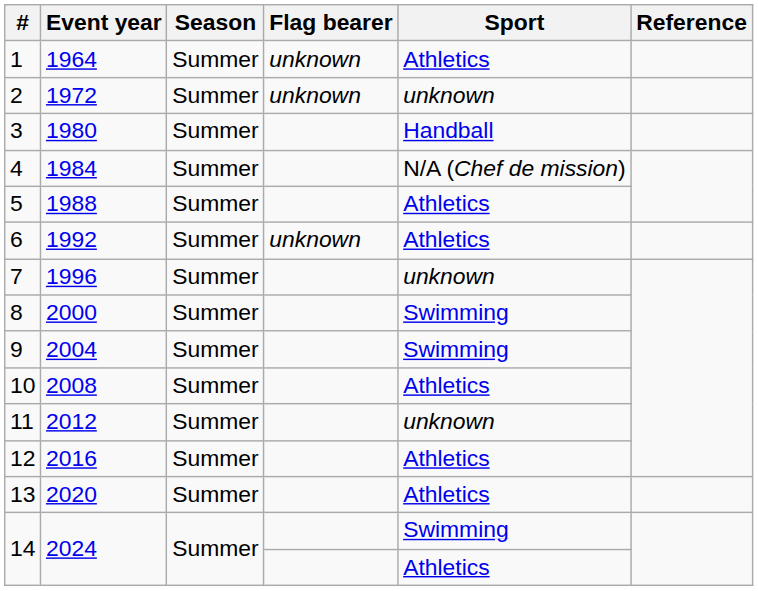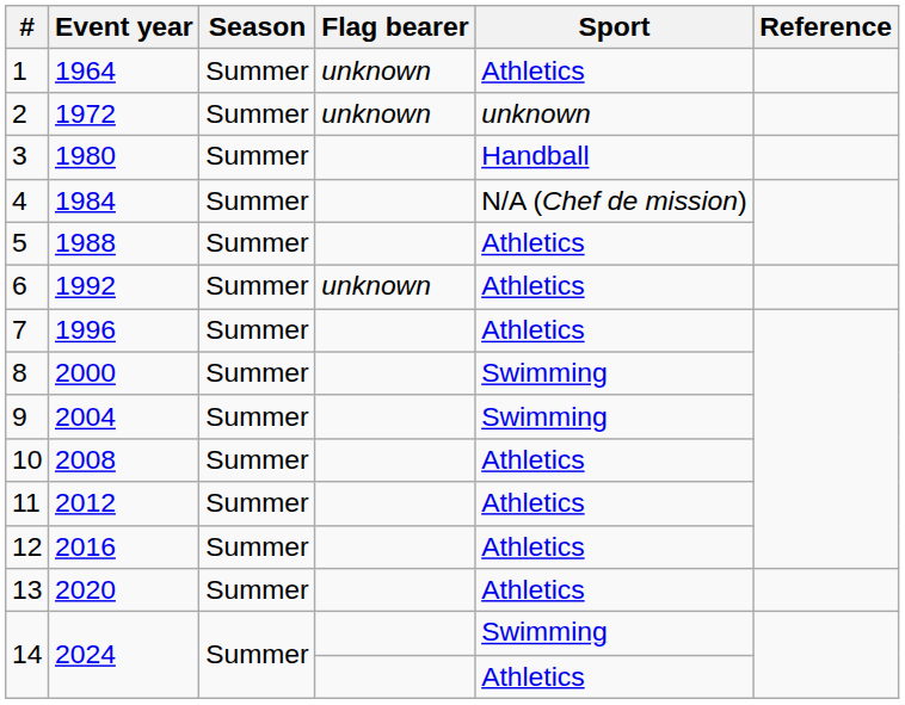7 | Sport: unknown -> Athletics
11 | Sport: unknown -> Athletics
